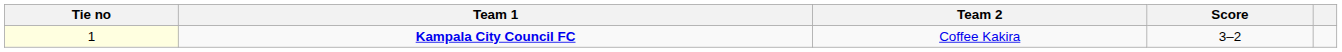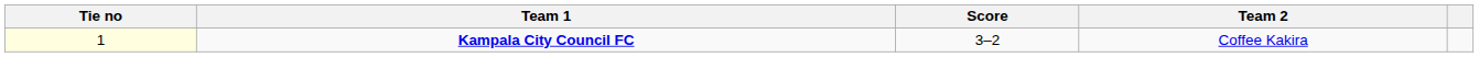columns swapped: Score <-> Team 2
